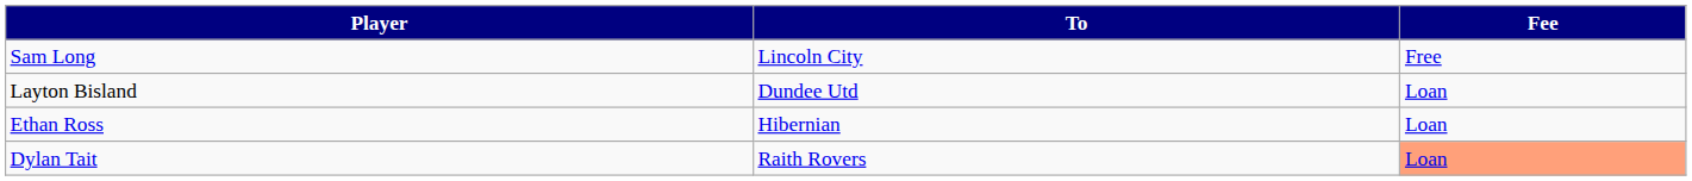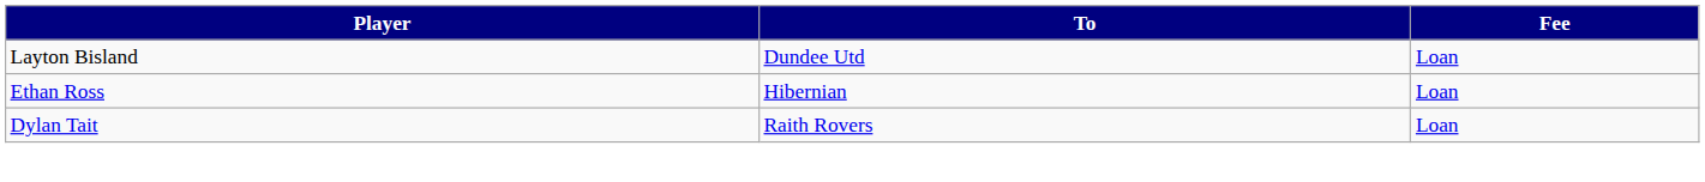- row: Sam Long | Lincoln City | Free
Dylan Tait | Fee: lightsalmon background -> no background
